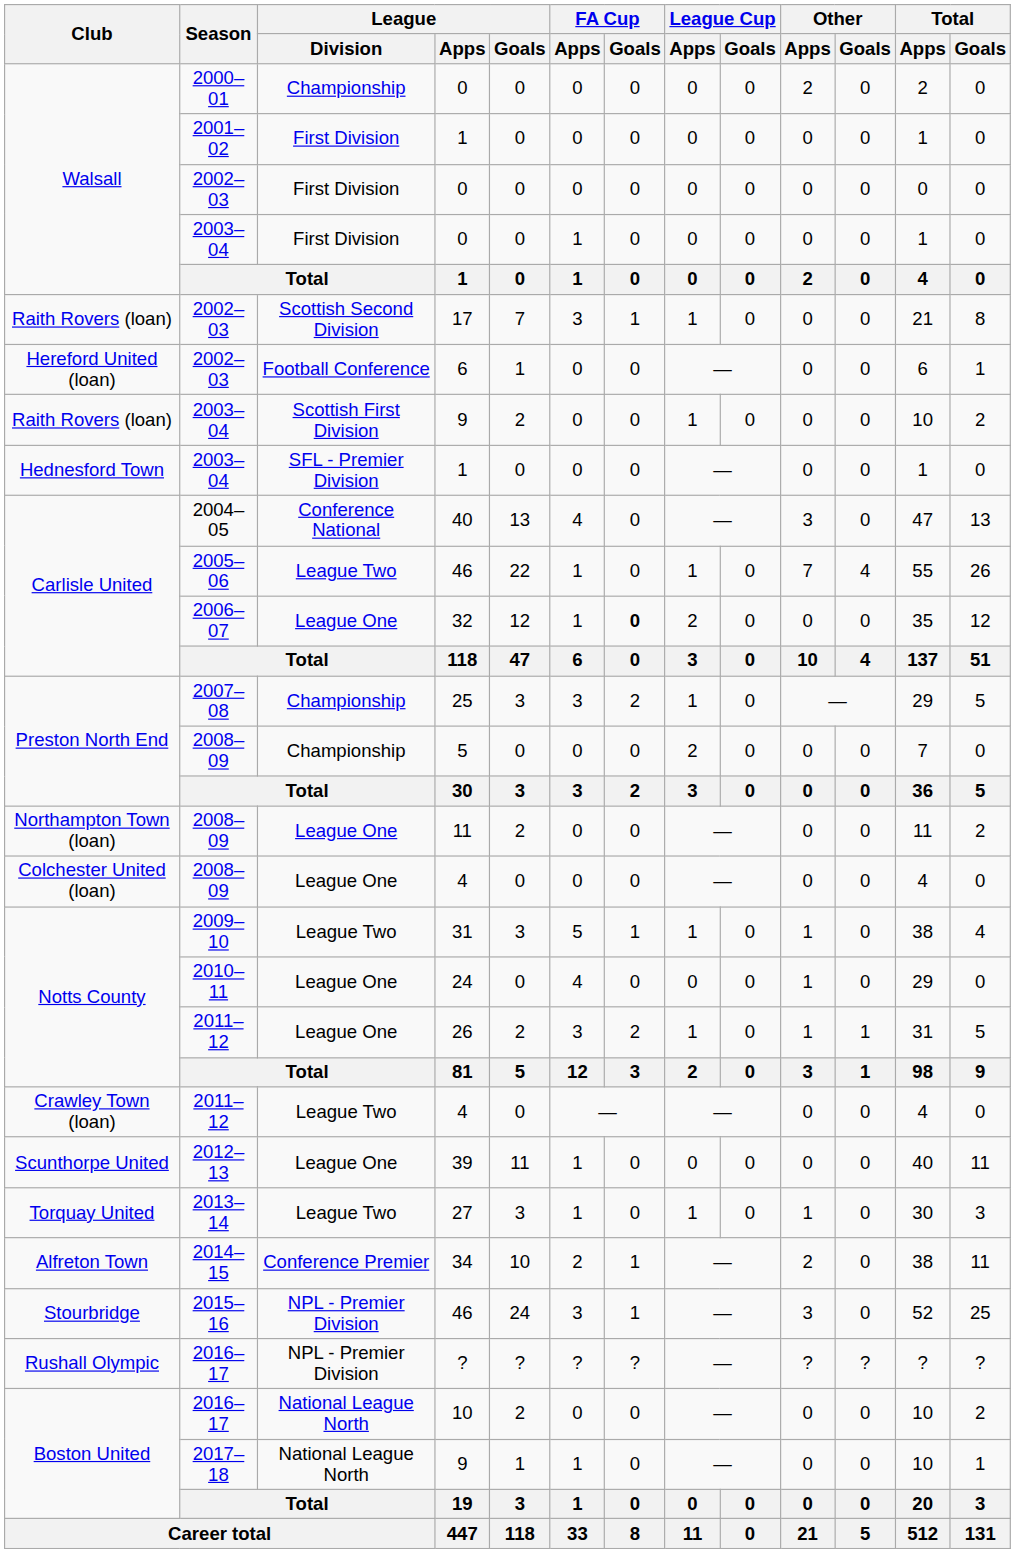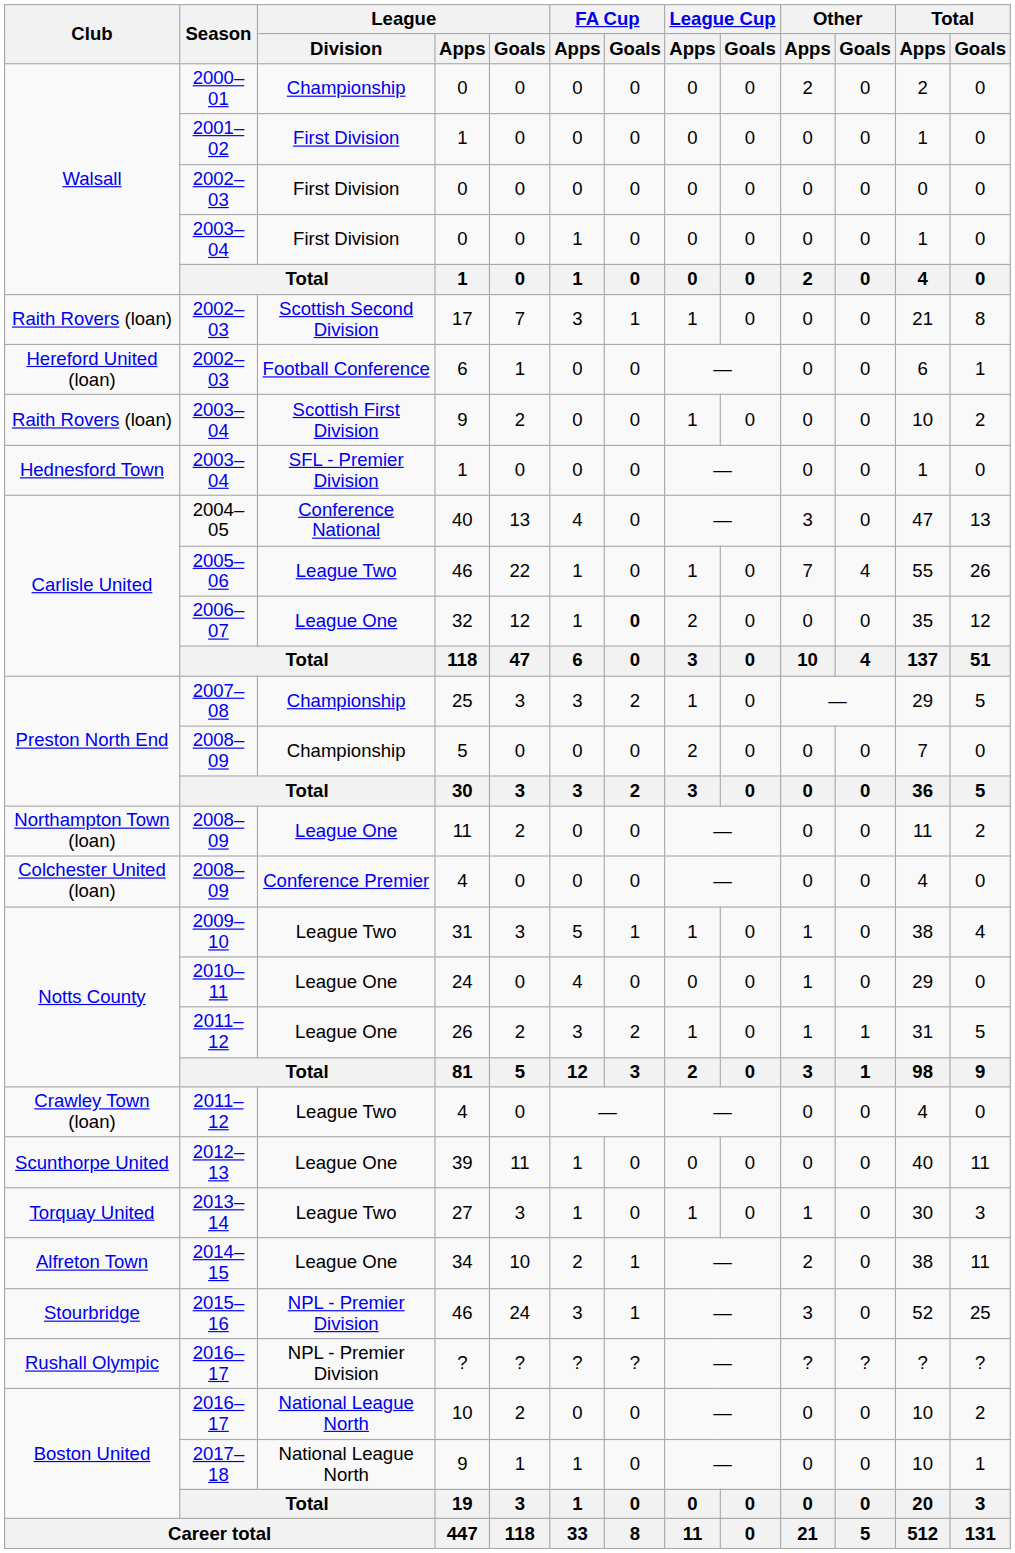2008–09 / 4 | League / Division: League One -> Conference Premier
34 | League / Division: Conference Premier -> League One
